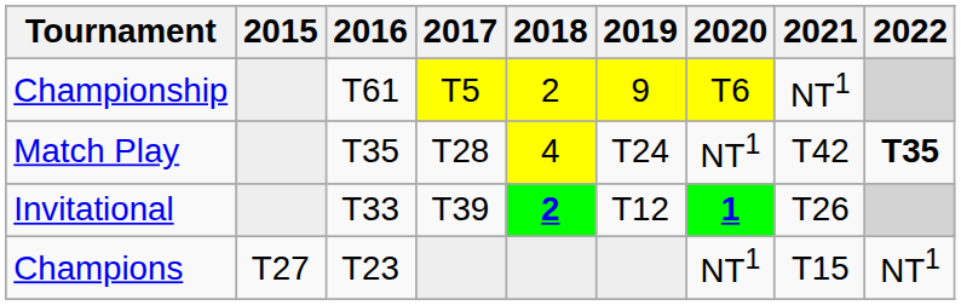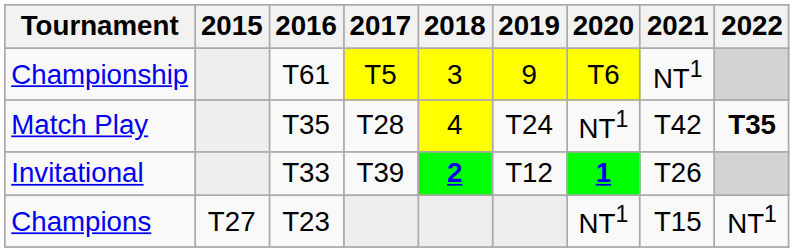Championship | 2018: 2 -> 3
